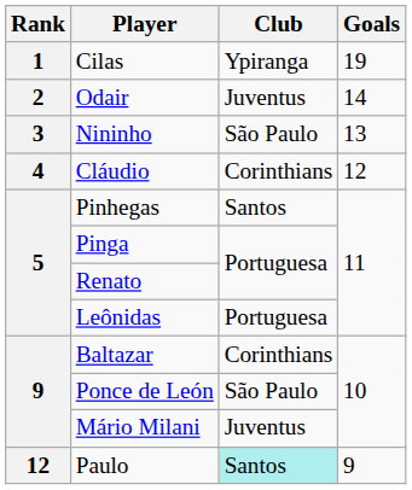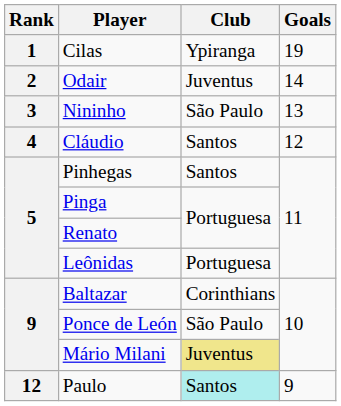Cláudio | Club: Corinthians -> Santos
Mário Milani | Club: no background -> khaki background
